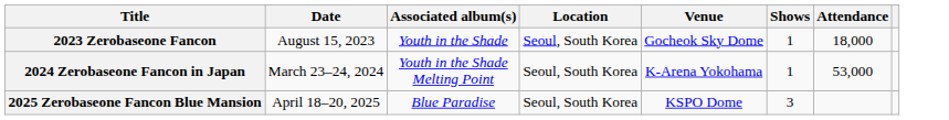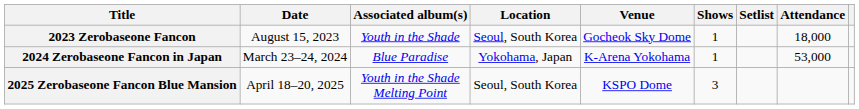+ column: Setlist
2024 Zerobaseone Fancon in Japan | Associated album(s): Youth in the Shade Melting Point -> Blue Paradise
2024 Zerobaseone Fancon in Japan | Location: Seoul, South Korea -> Yokohama, Japan
2025 Zerobaseone Fancon Blue Mansion | Associated album(s): Blue Paradise -> Youth in the Shade Melting Point
